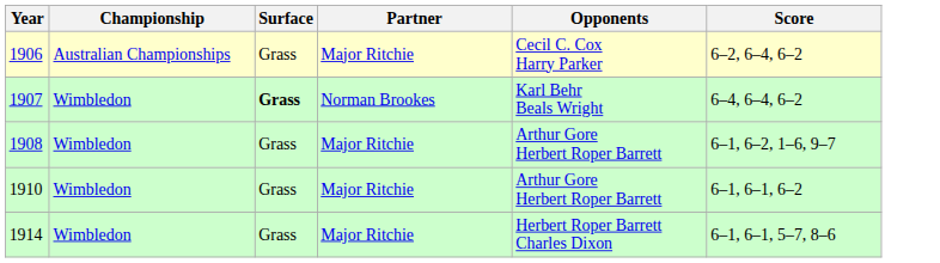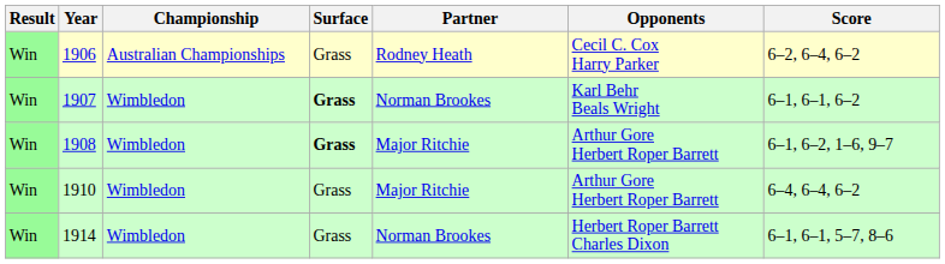+ column: Result | Win | Win | Win | Win | Win
1906 | Partner: Major Ritchie -> Rodney Heath
1907 | Score: 6–4, 6–4, 6–2 -> 6–1, 6–1, 6–2
1908 | Surface: normal -> bold
1910 | Score: 6–1, 6–1, 6–2 -> 6–4, 6–4, 6–2
1914 | Partner: Major Ritchie -> Norman Brookes
